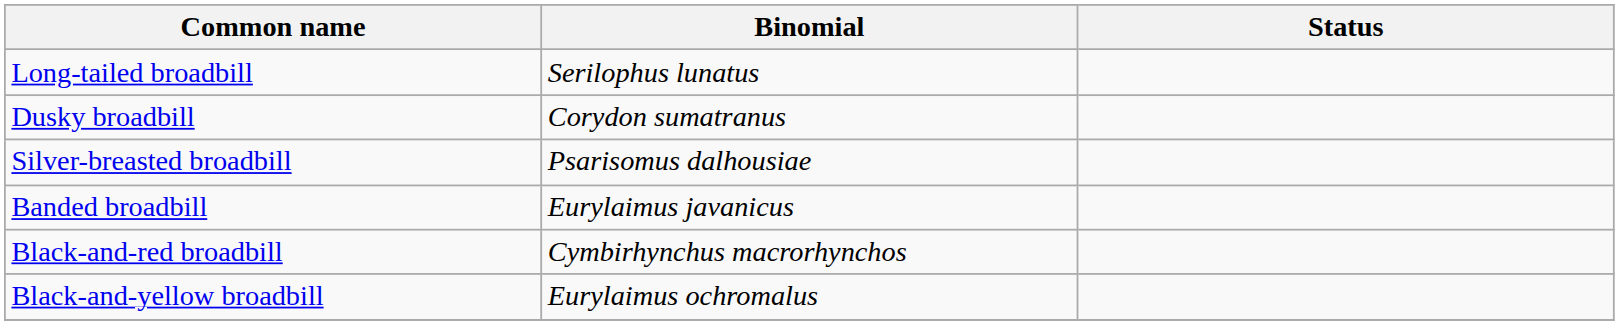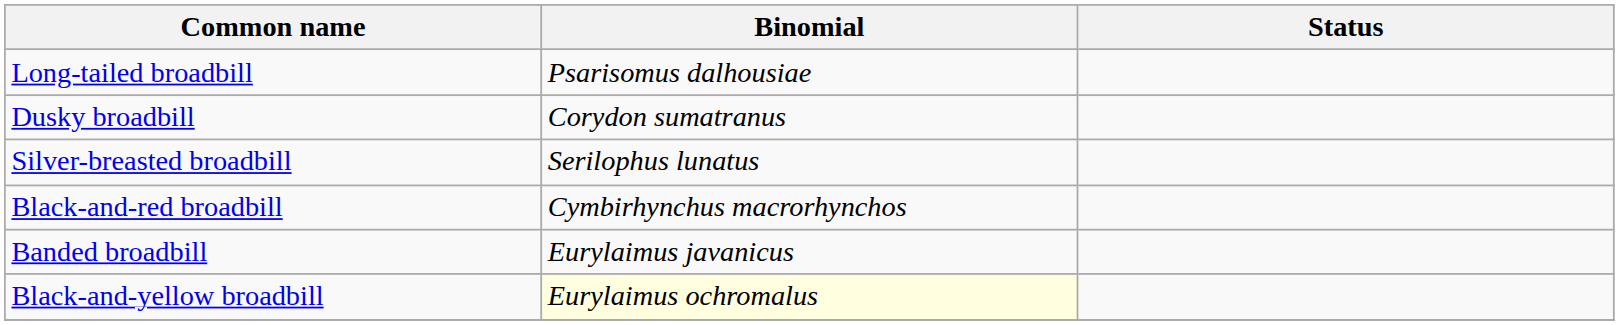Long-tailed broadbill | Binomial: Serilophus lunatus -> Psarisomus dalhousiae
Silver-breasted broadbill | Binomial: Psarisomus dalhousiae -> Serilophus lunatus
rows swapped: Black-and-red broadbill <-> Banded broadbill
Black-and-yellow broadbill | Binomial: no background -> lightyellow background
